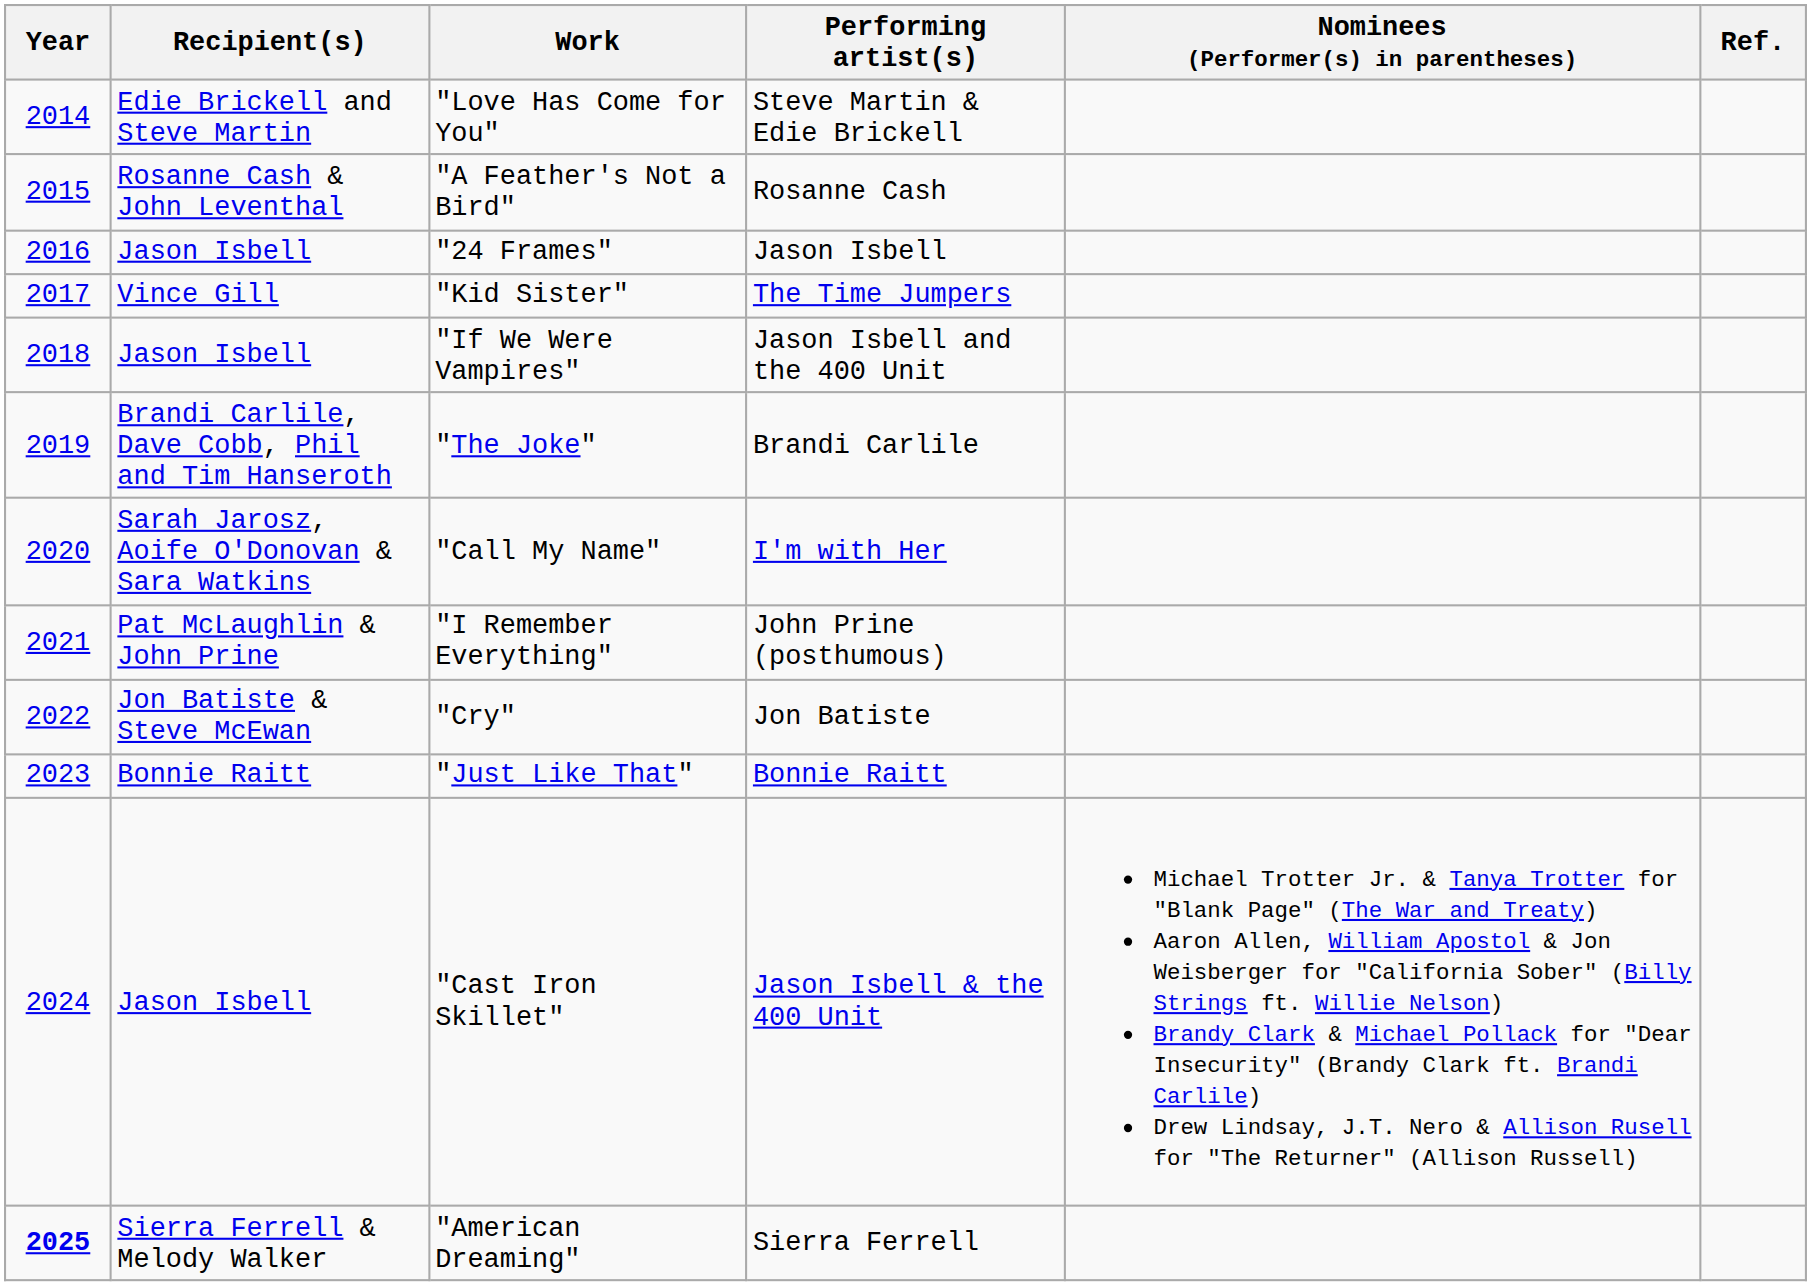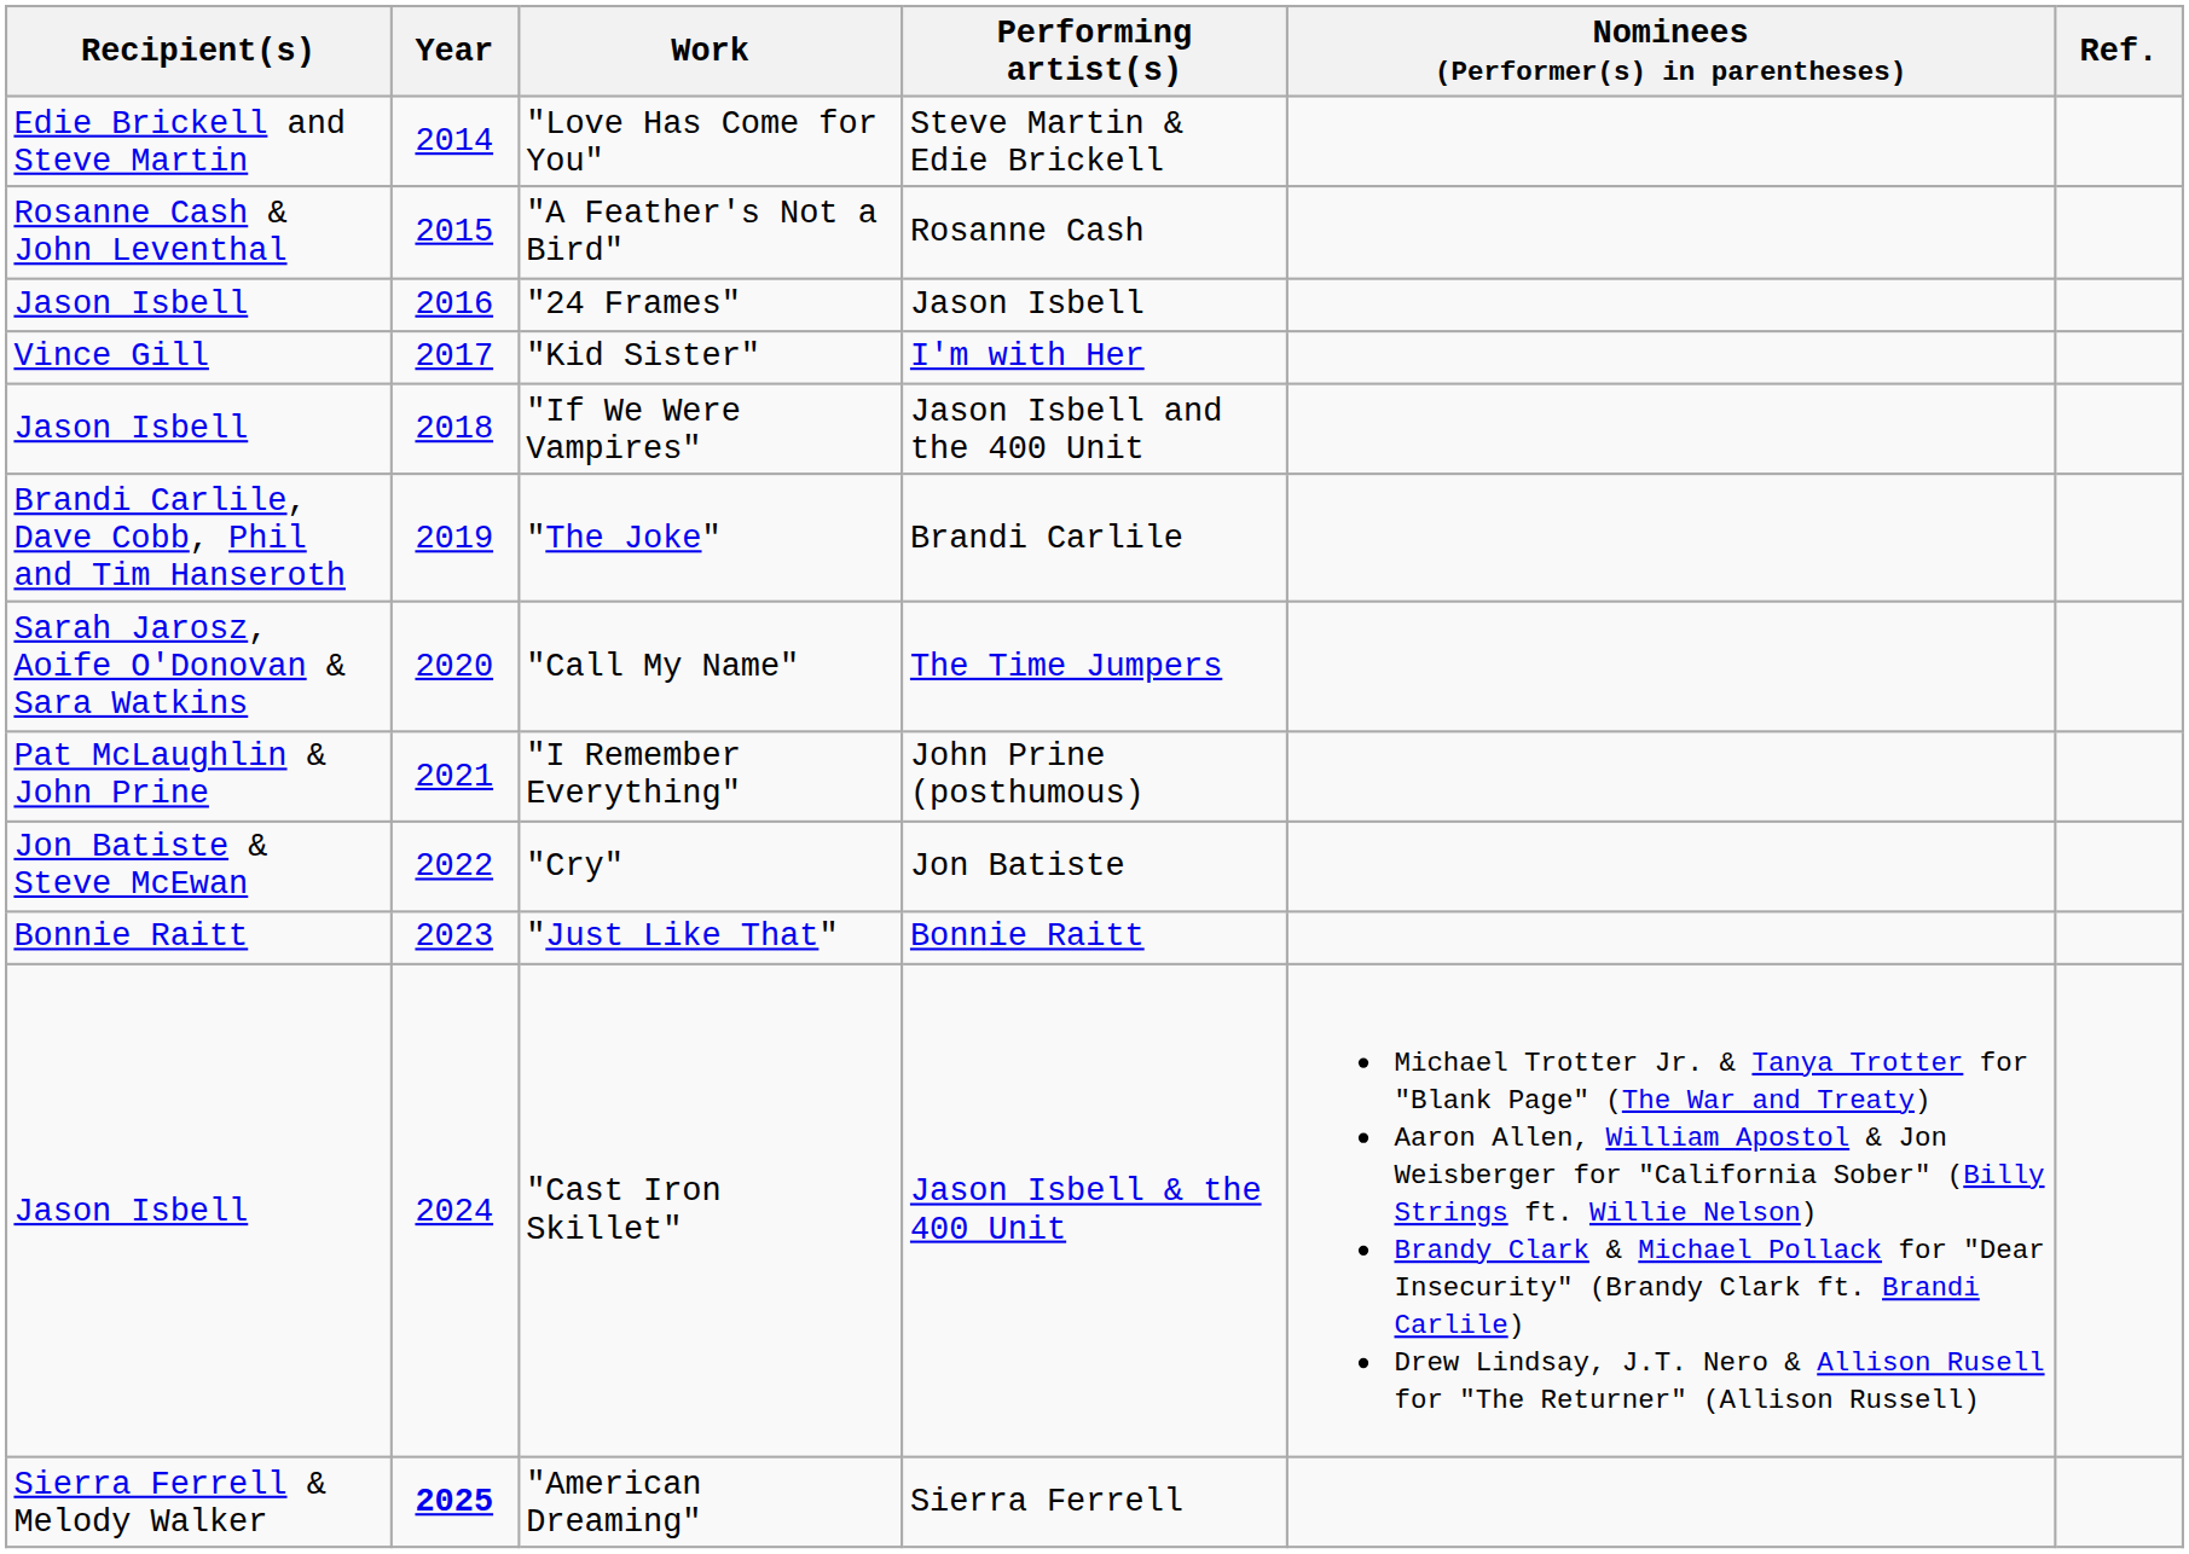columns swapped: Year <-> Recipient(s)
"Kid Sister" | Performing artist(s): The Time Jumpers -> I'm with Her
"Call My Name" | Performing artist(s): I'm with Her -> The Time Jumpers
